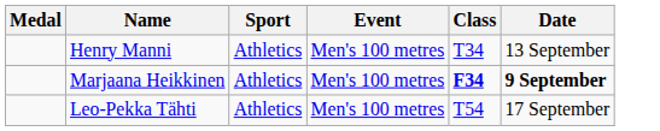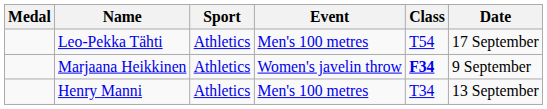rows swapped: Leo-Pekka Tähti <-> Henry Manni
Marjaana Heikkinen | Event: Men's 100 metres -> Women's javelin throw
Marjaana Heikkinen | Date: bold -> normal
